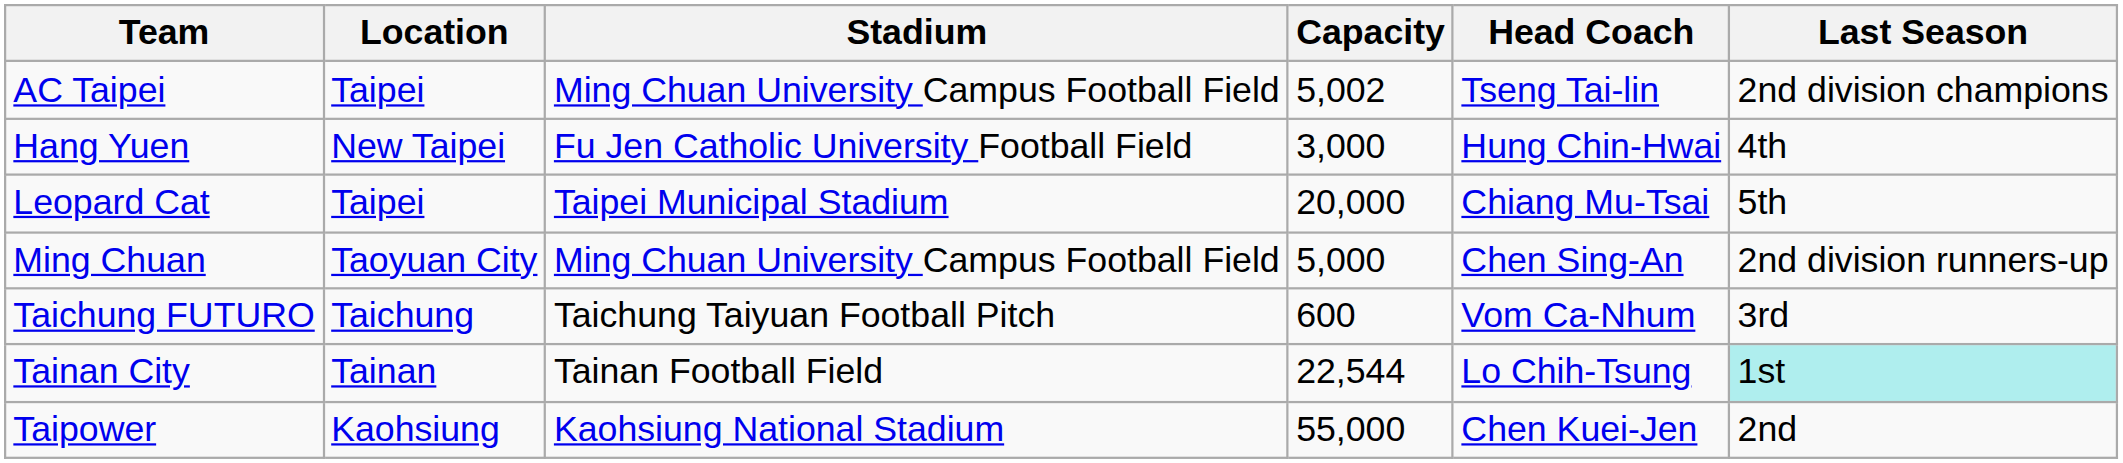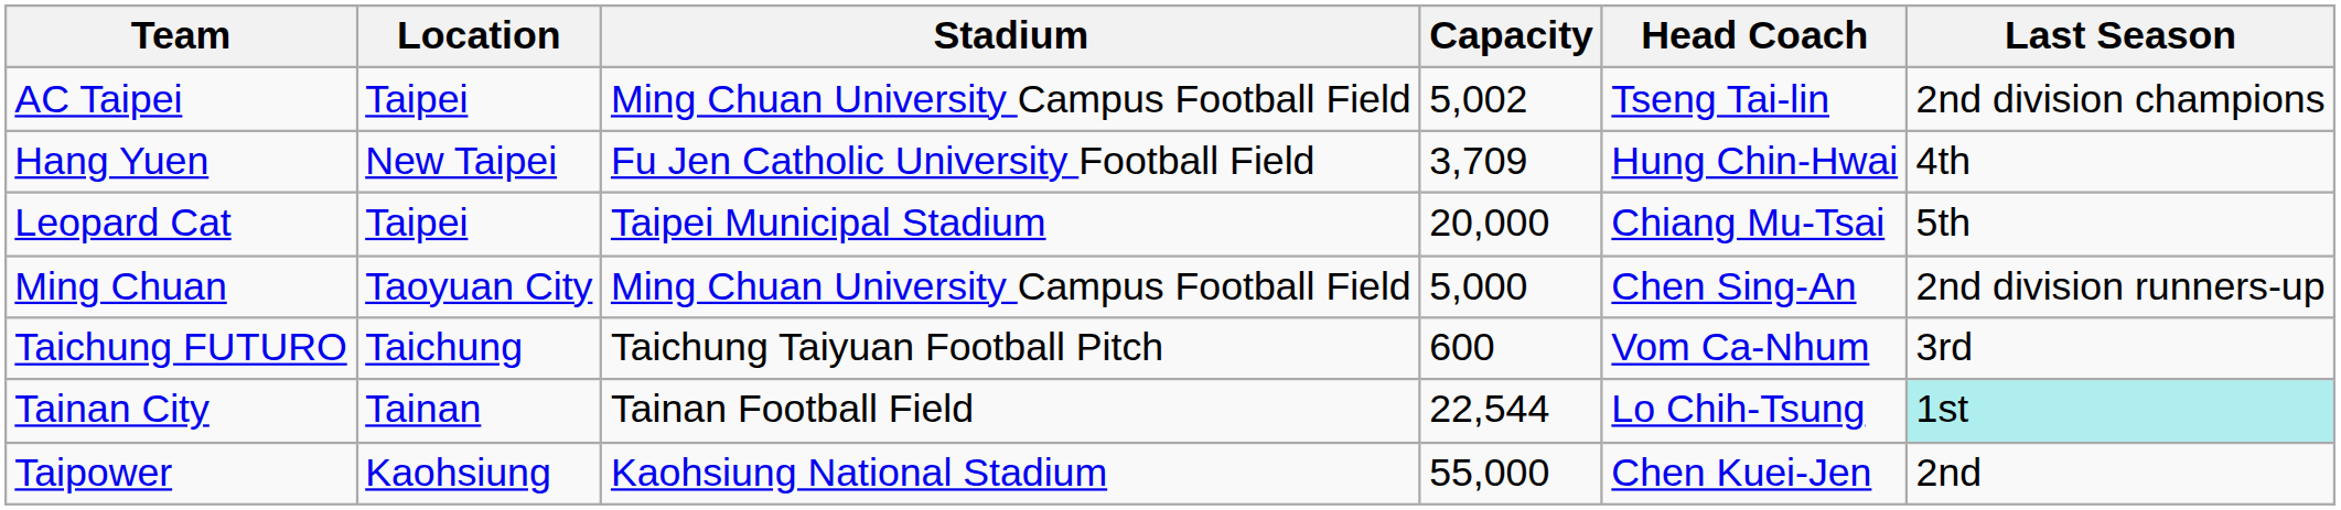Hang Yuen | Capacity: 3,000 -> 3,709
